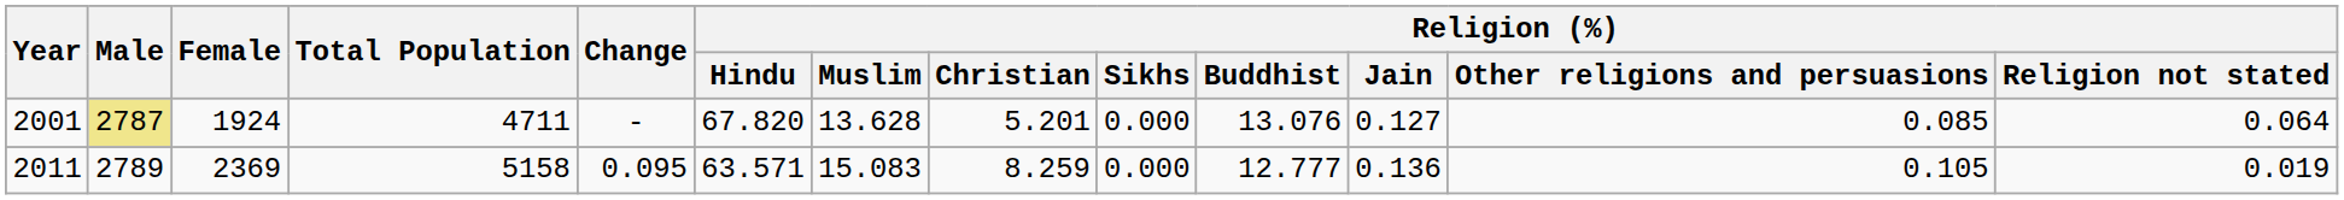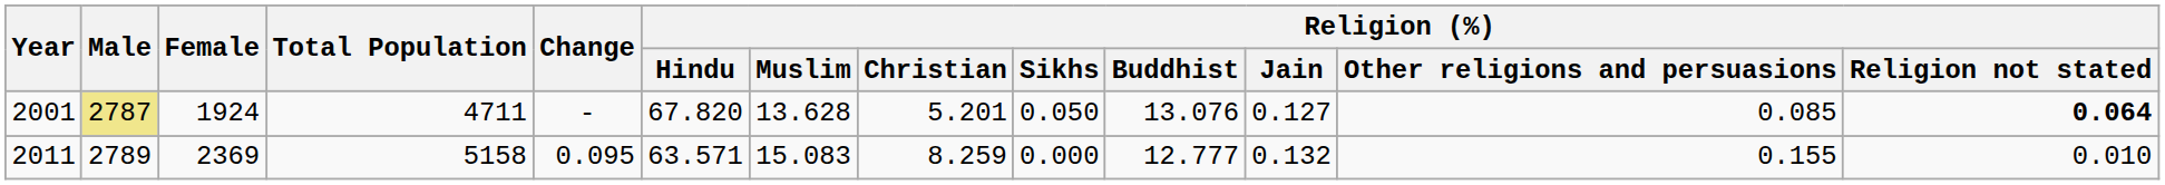2001 | Religion (%) / Sikhs: 0.000 -> 0.050
2001 | Religion (%) / Religion not stated: normal -> bold
2011 | Religion (%) / Jain: 0.136 -> 0.132
2011 | Religion (%) / Other religions and persuasions: 0.105 -> 0.155
2011 | Religion (%) / Religion not stated: 0.019 -> 0.010
